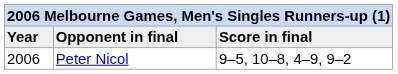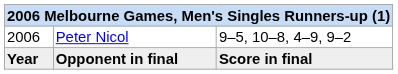rows swapped: Year <-> 2006
